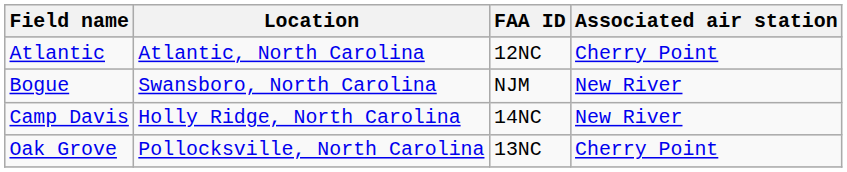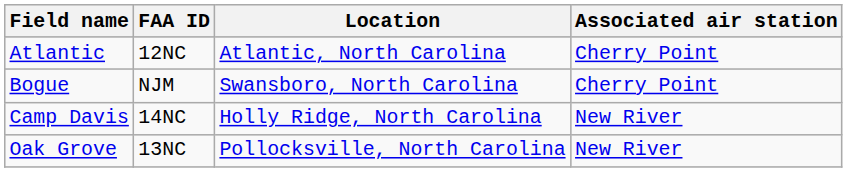columns swapped: FAA ID <-> Location
Bogue | Associated air station: New River -> Cherry Point
Oak Grove | Associated air station: Cherry Point -> New River
